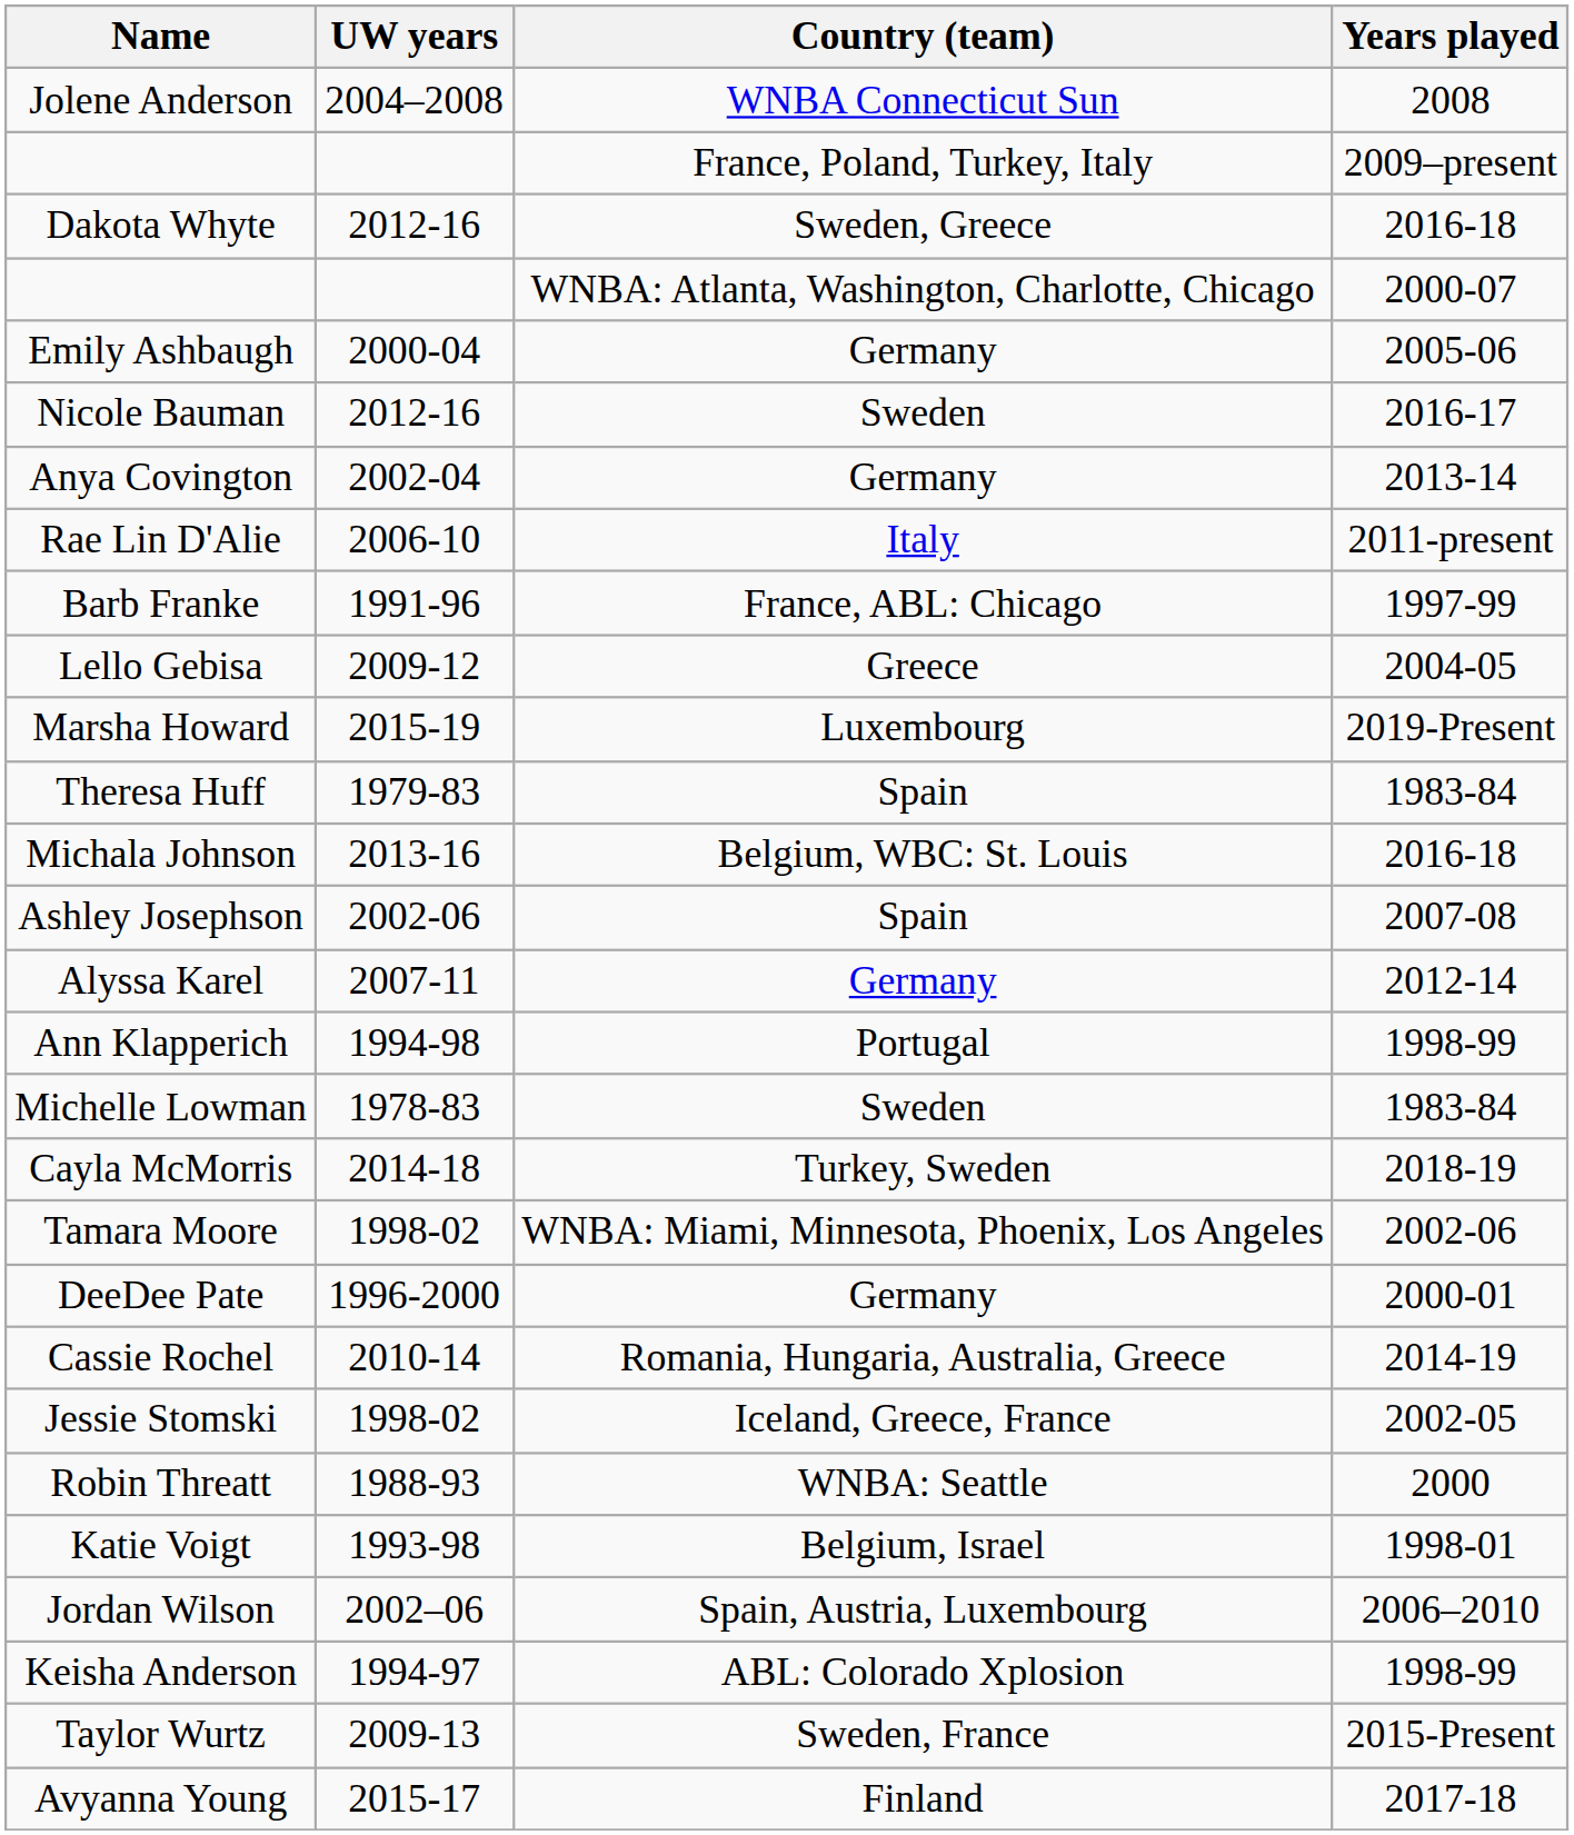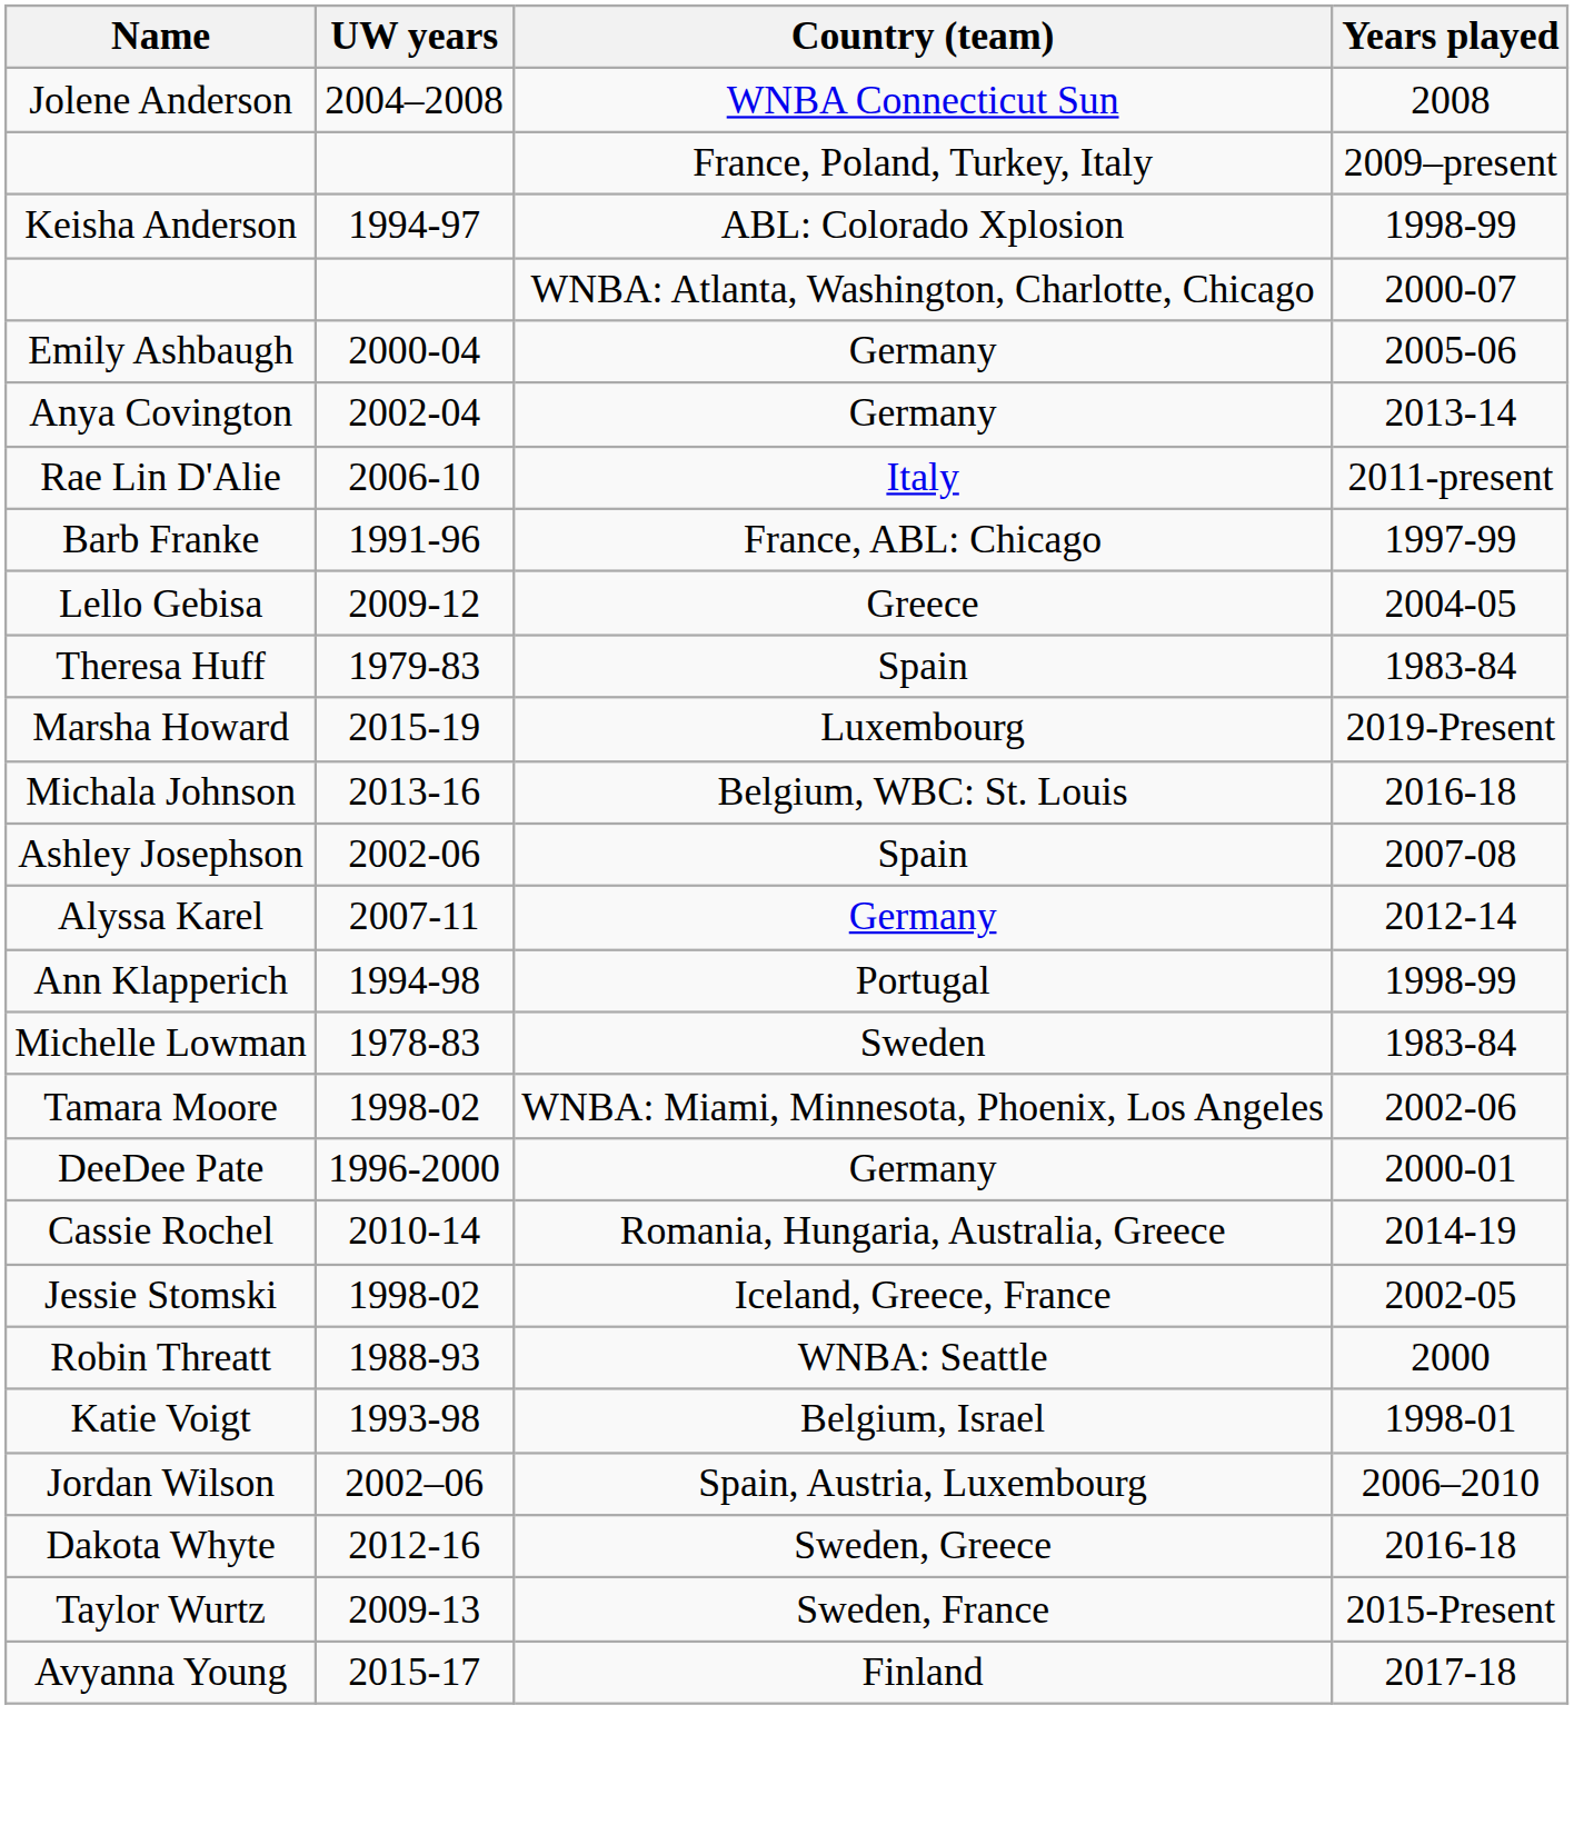rows swapped: Keisha Anderson <-> Dakota Whyte
- row: Nicole Bauman | 2012-16 | Sweden | 2016-17
rows swapped: Marsha Howard <-> Theresa Huff
- row: Cayla McMorris | 2014-18 | Turkey, Sweden | 2018-19
